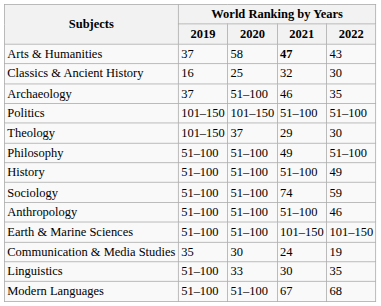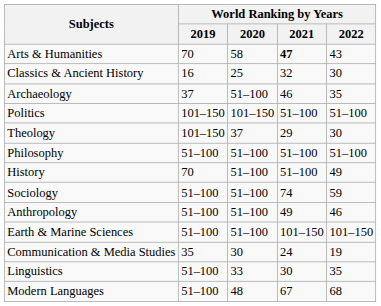Arts & Humanities | World Ranking by Years / 2019: 37 -> 70
Philosophy | World Ranking by Years / 2021: 49 -> 51–100
History | World Ranking by Years / 2019: 51–100 -> 70
Anthropology | World Ranking by Years / 2021: 51–100 -> 49
Modern Languages | World Ranking by Years / 2020: 51–100 -> 48
